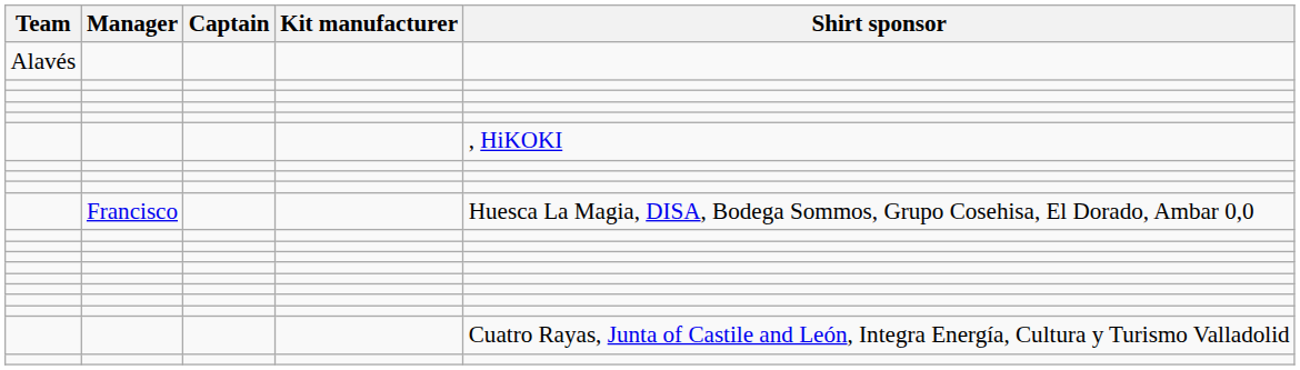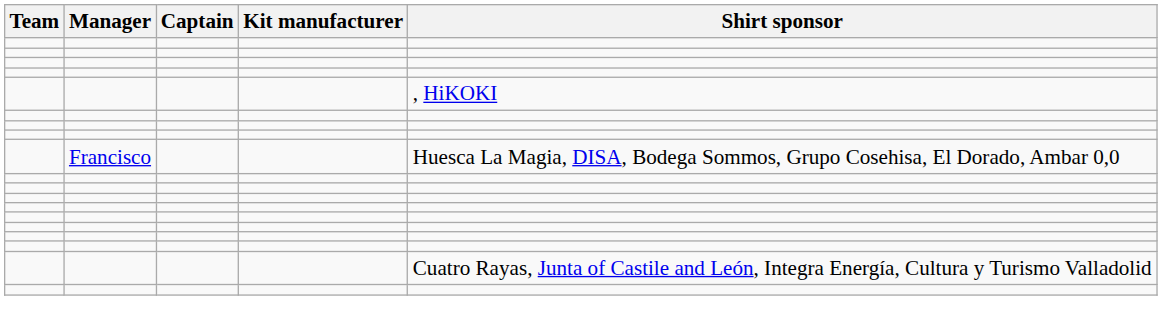- row: Alavés
